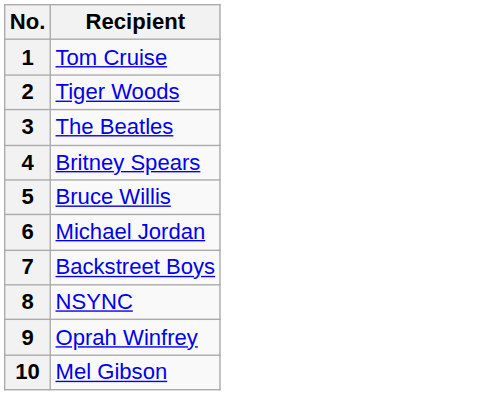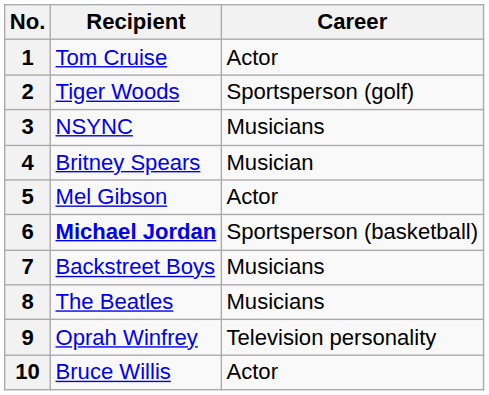+ column: Career | Actor | Sportsperson (golf) | Musicians | Musician | Actor | Sportsperson (basketball) | Musicians | Musicians | Television personality | Actor
3 | Recipient: The Beatles -> NSYNC
5 | Recipient: Bruce Willis -> Mel Gibson
6 | Recipient: normal -> bold
8 | Recipient: NSYNC -> The Beatles
10 | Recipient: Mel Gibson -> Bruce Willis
